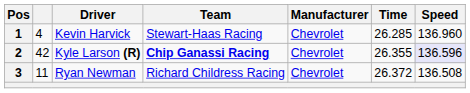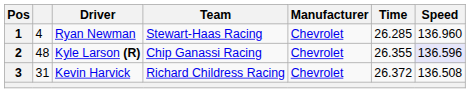1 | Driver: Kevin Harvick -> Ryan Newman
2 | column 2: 42 -> 48
2 | Team: bold -> normal
3 | column 2: 11 -> 31
3 | Driver: Ryan Newman -> Kevin Harvick
